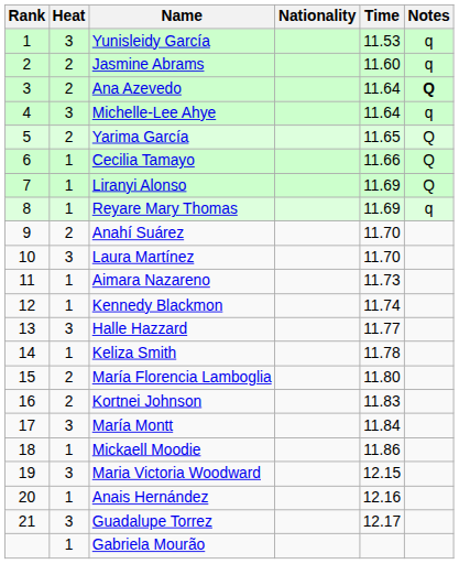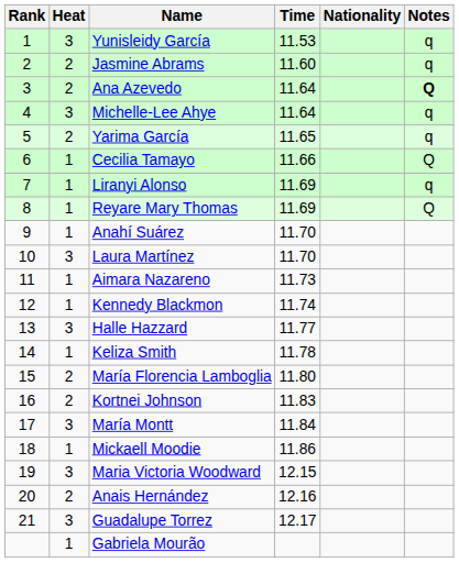columns swapped: Nationality <-> Time
Yarima García | Notes: Q -> q
Liranyi Alonso | Notes: Q -> q
Reyare Mary Thomas | Notes: q -> Q
Anahí Suárez | Heat: 2 -> 1
Anais Hernández | Heat: 1 -> 2
